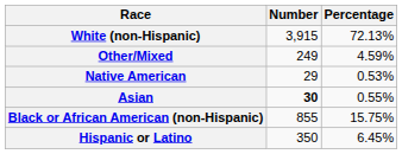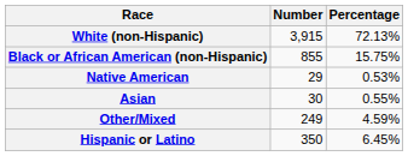rows swapped: Black or African American (non-Hispanic) <-> Other/Mixed
Asian | Number: bold -> normal
